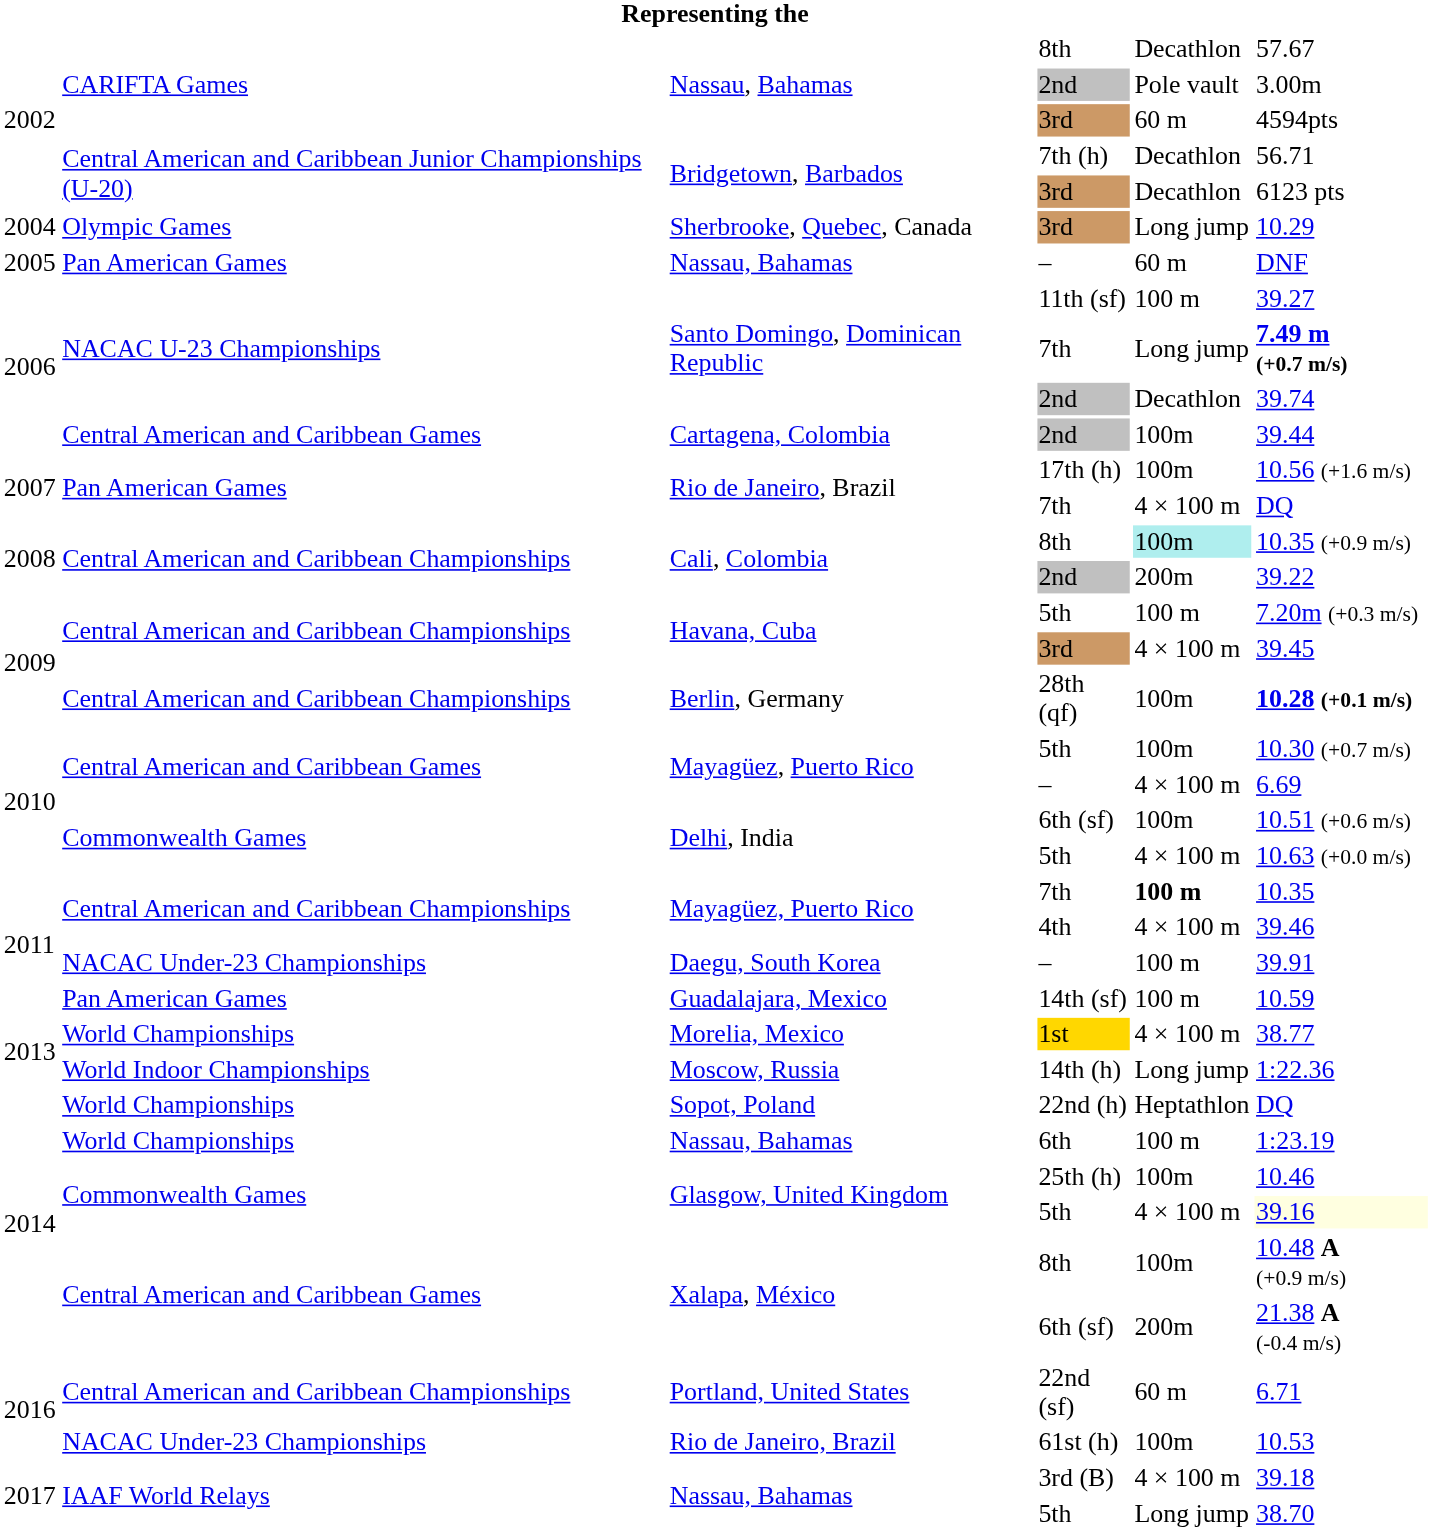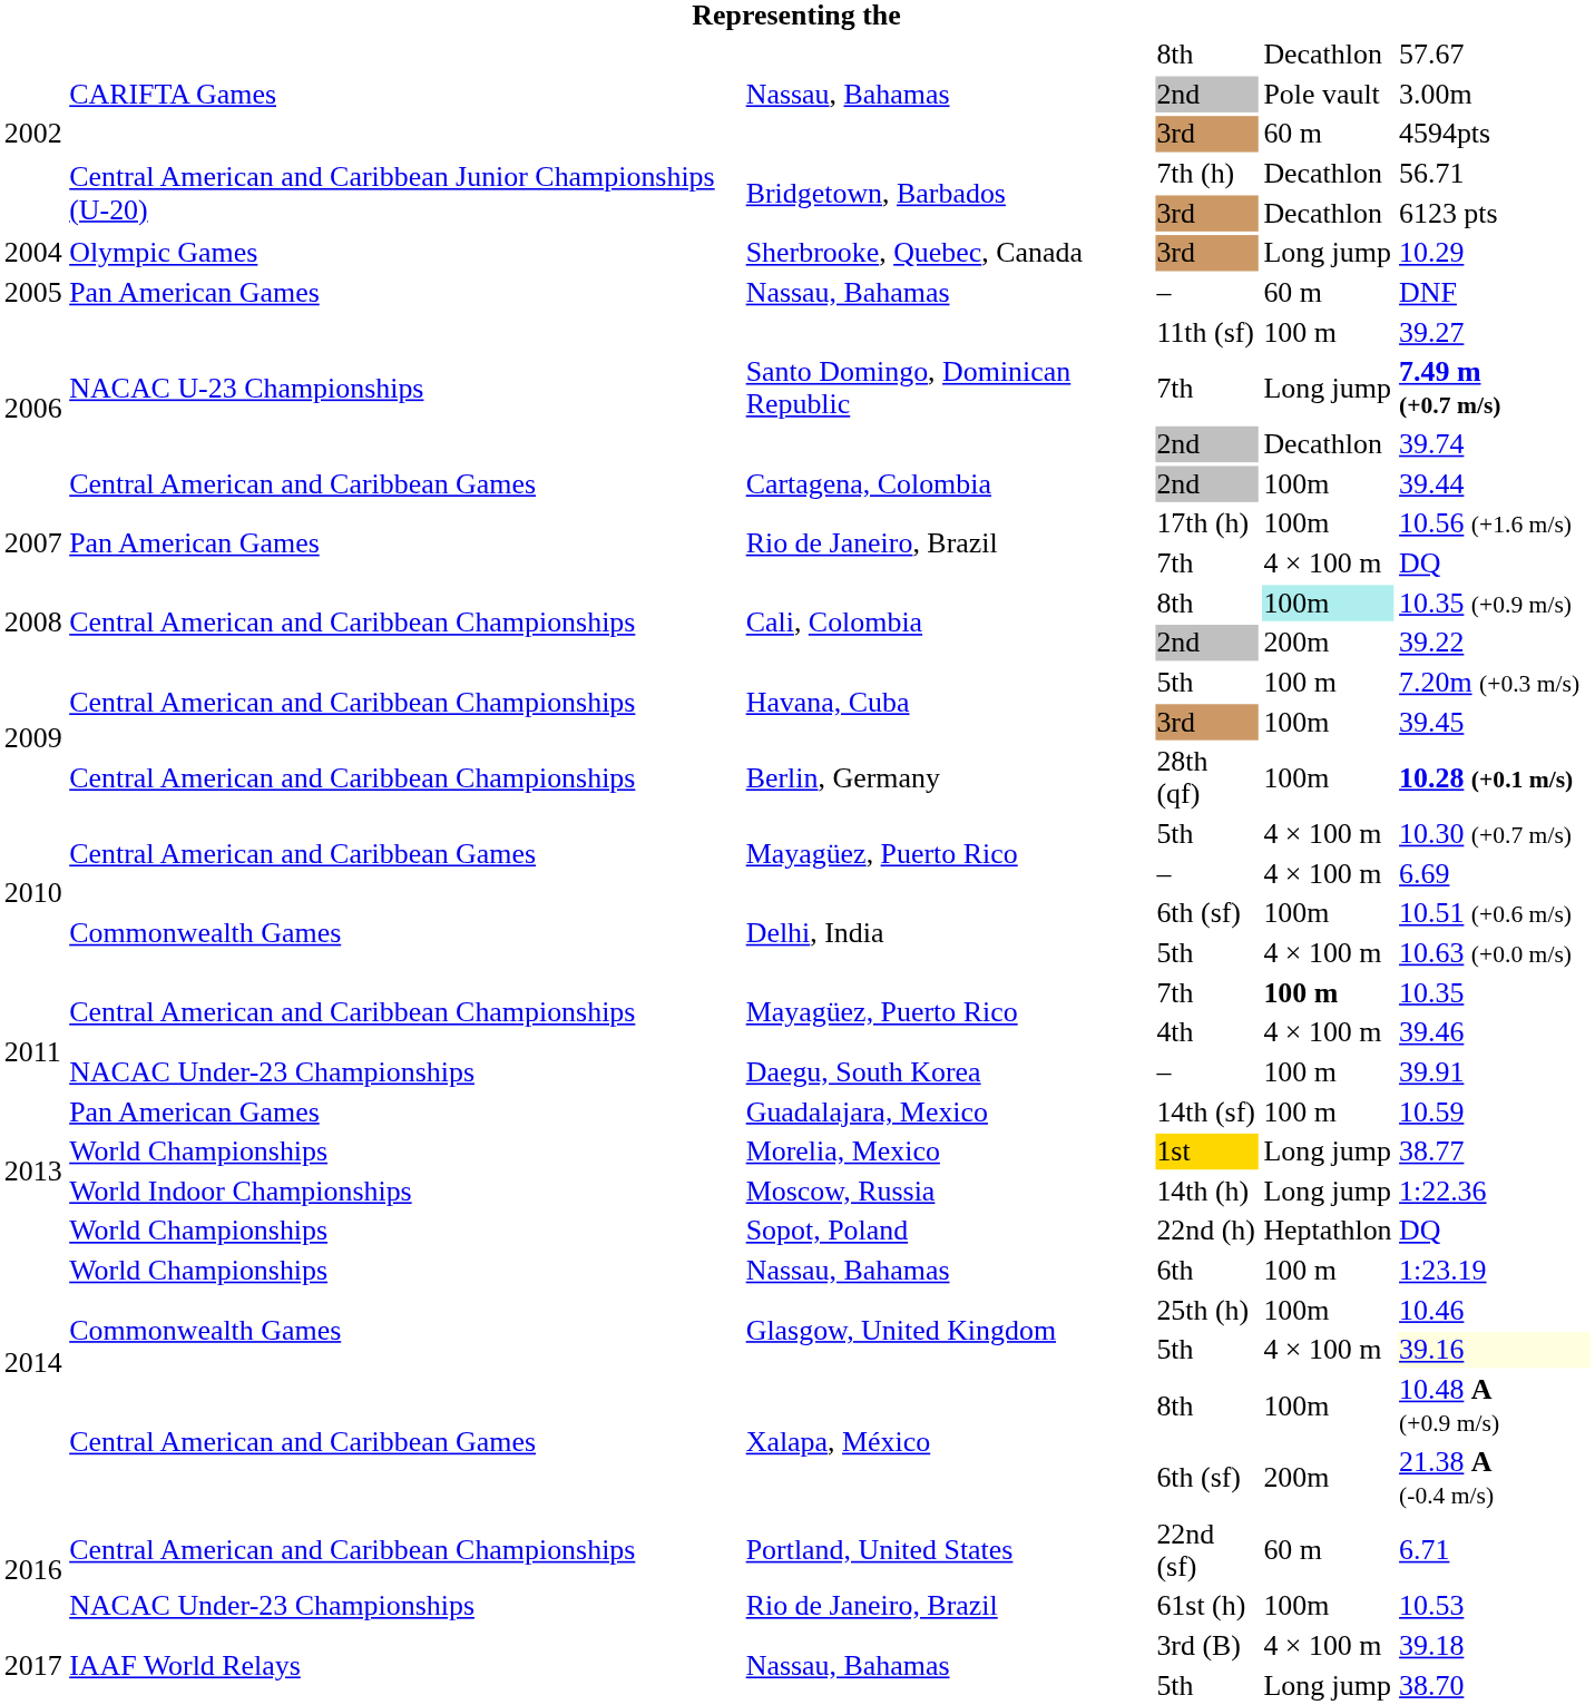Havana, Cuba / 3rd | column 5: 4 × 100 m -> 100m
Mayagüez, Puerto Rico / 5th | column 5: 100m -> 4 × 100 m
1st | column 5: 4 × 100 m -> Long jump
